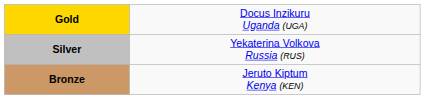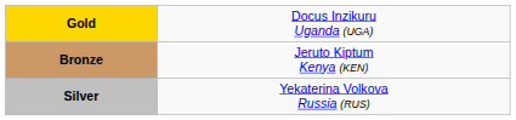rows swapped: Silver <-> Bronze
